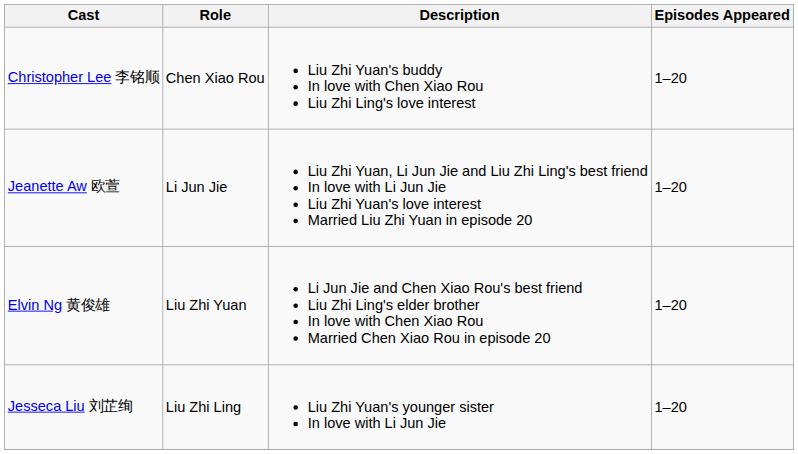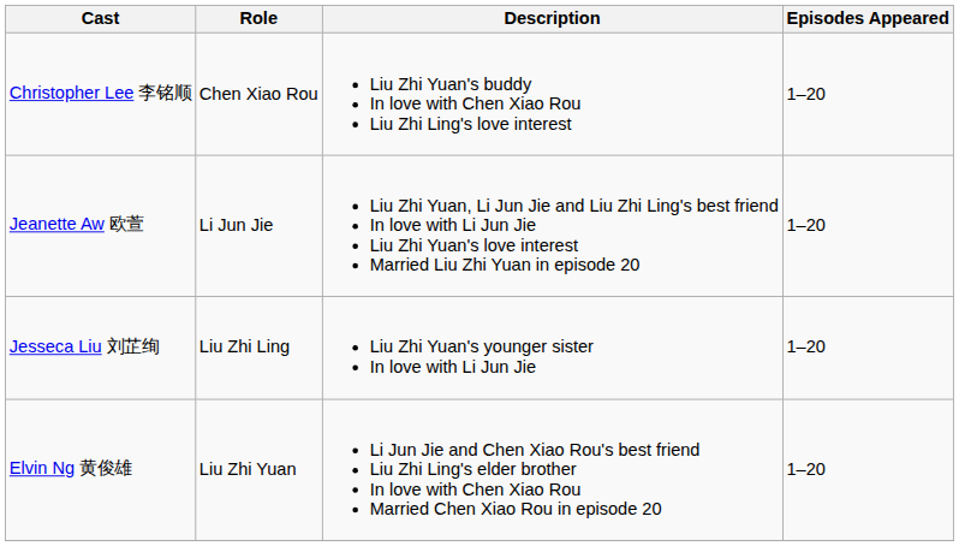rows swapped: Jesseca Liu 刘芷绚 <-> Elvin Ng 黄俊雄
